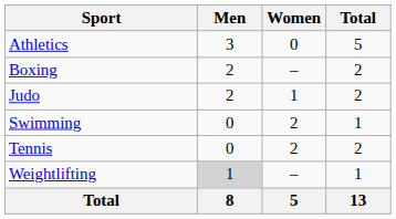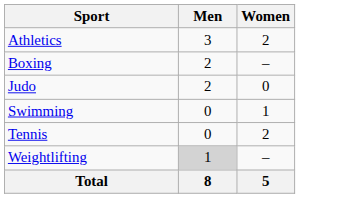- column: Total | 5 | 2 | 2 | 1 | 2 | 1 | 13
Athletics | Women: 0 -> 2
Judo | Women: 1 -> 0
Swimming | Women: 2 -> 1
